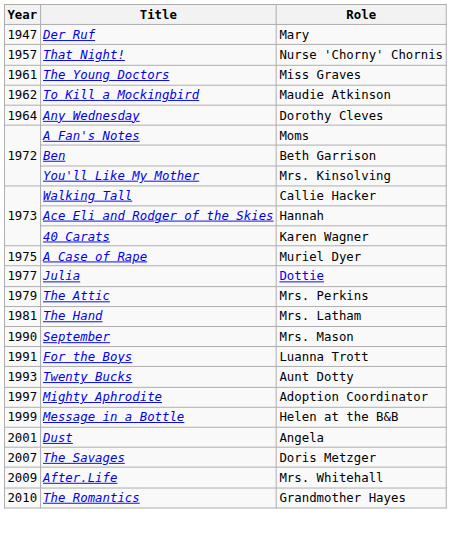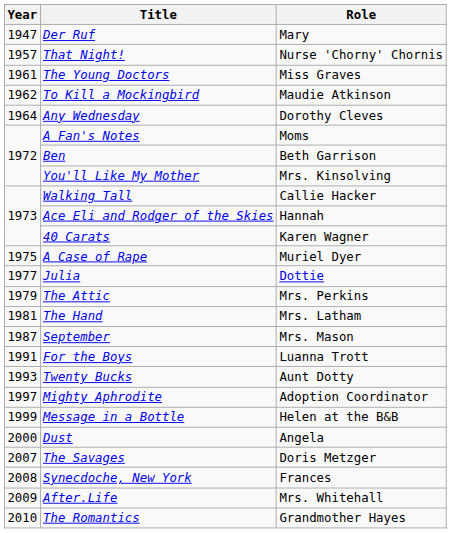September | Year: 1990 -> 1987
Dust | Year: 2001 -> 2000
+ row: 2008 | Synecdoche, New York | Frances
